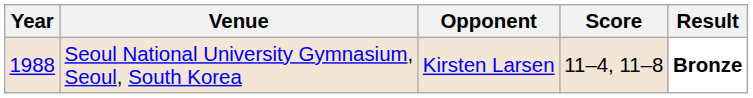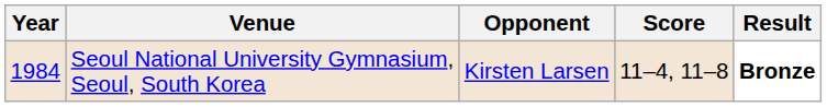Seoul National University Gymnasium, Seoul, South Korea | Year: 1988 -> 1984
